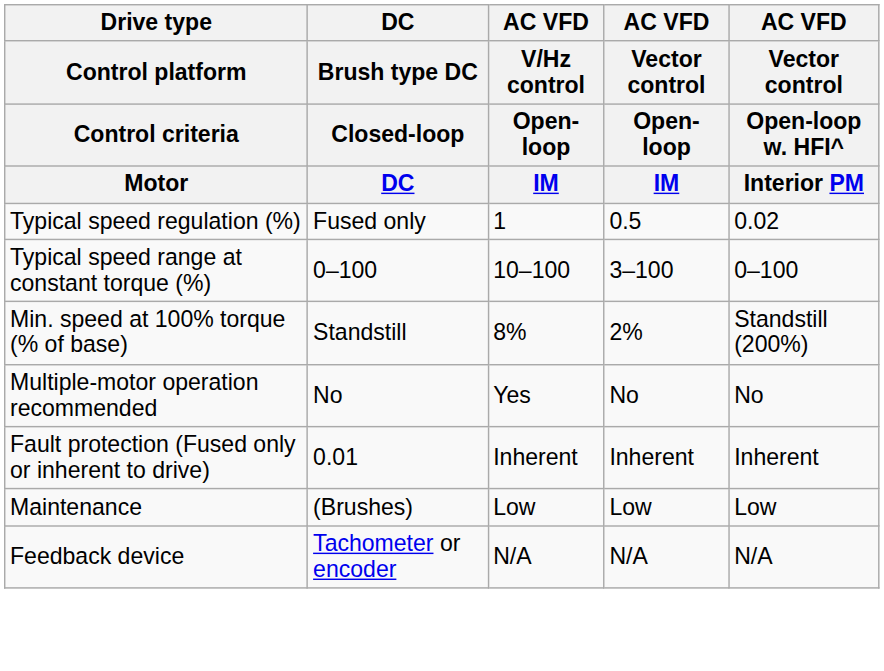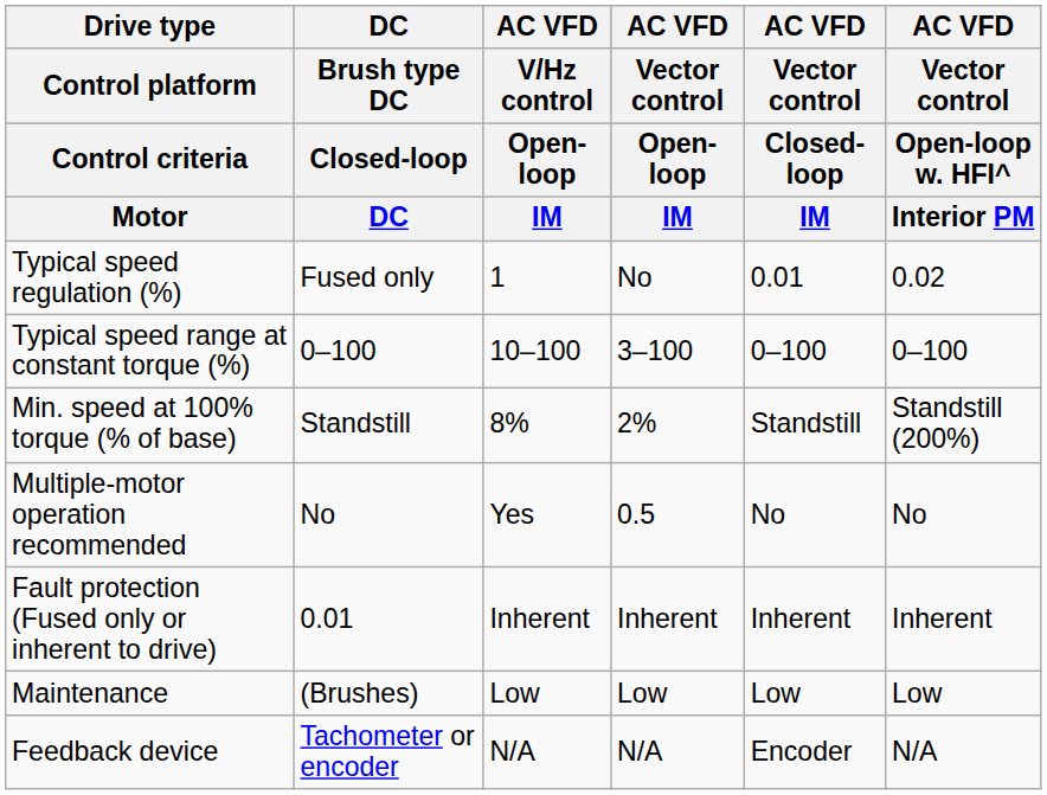+ column: AC VFD | Vector control | Closed-loop | IM | 0.01 | 0–100 | Standstill | No | Inherent | Low | Encoder
Typical speed regulation (%) | AC VFD / Vector control / Open-loop / IM: 0.5 -> No
Multiple-motor operation recommended | AC VFD / Vector control / Open-loop / IM: No -> 0.5
